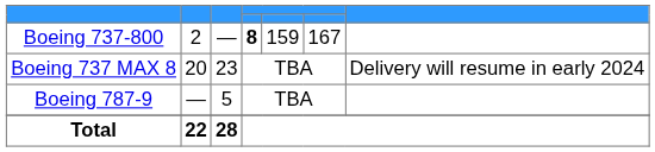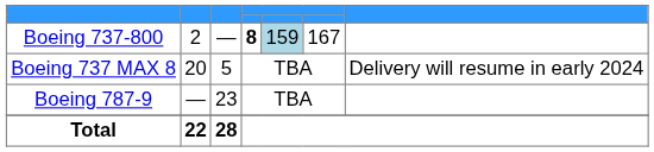Boeing 737-800 | column 5: no background -> lightblue background
Boeing 737 MAX 8 | column 3: 23 -> 5
Boeing 787-9 | column 3: 5 -> 23
